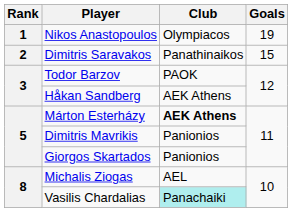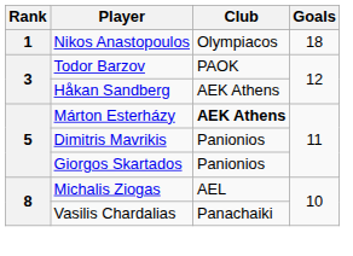Nikos Anastopoulos | Goals: 19 -> 18
- row: 2 | Dimitris Saravakos | Panathinaikos | 15
Vasilis Chardalias | Club: paleturquoise background -> no background
